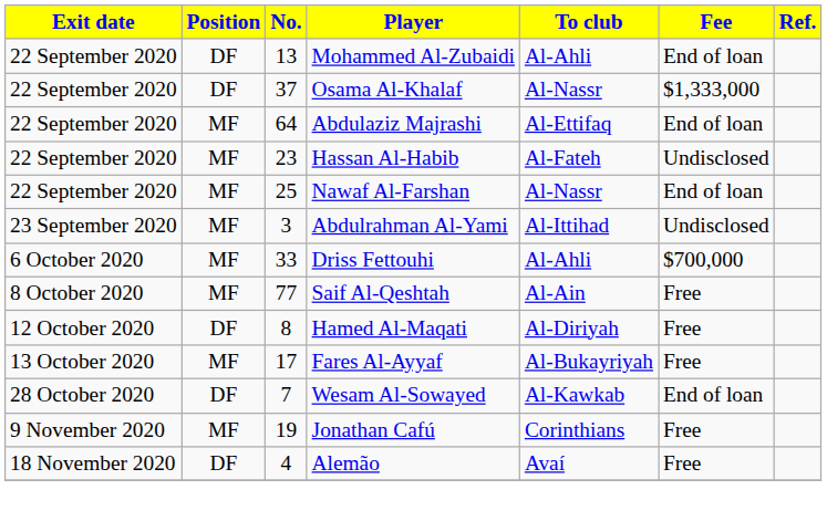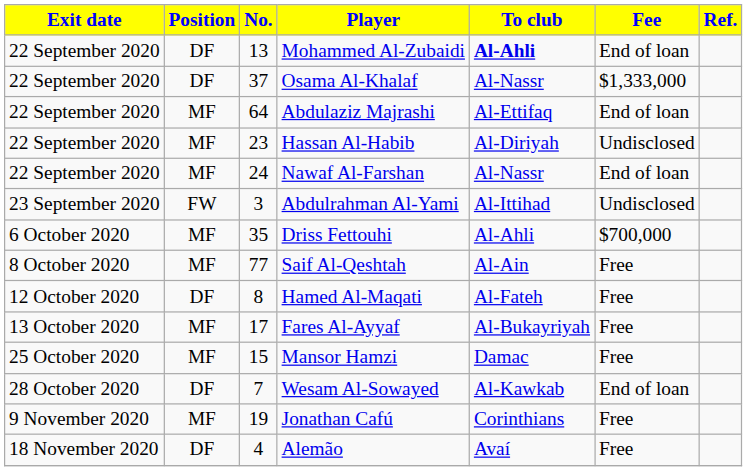Mohammed Al-Zubaidi | To club: normal -> bold
Hassan Al-Habib | To club: Al-Fateh -> Al-Diriyah
Nawaf Al-Farshan | No.: 25 -> 24
Abdulrahman Al-Yami | Position: MF -> FW
Driss Fettouhi | No.: 33 -> 35
Hamed Al-Maqati | To club: Al-Diriyah -> Al-Fateh
+ row: 25 October 2020 | MF | 15 | Mansor Hamzi | Damac | Free
